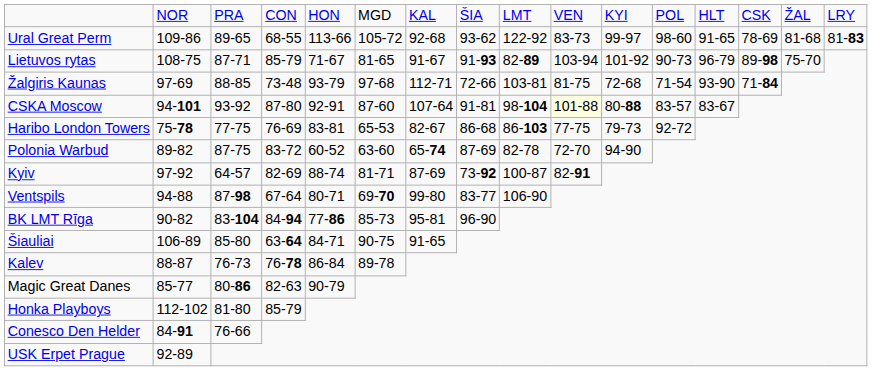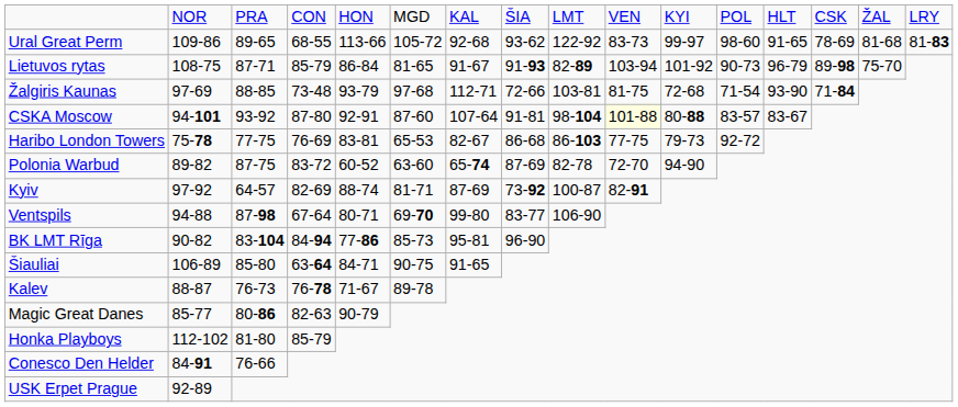Lietuvos rytas | column 5: 71-67 -> 86-84
Kalev | column 5: 86-84 -> 71-67
